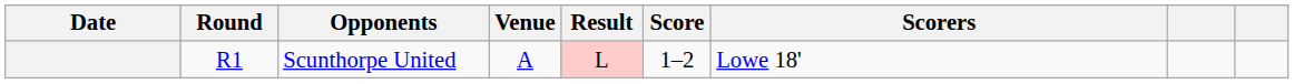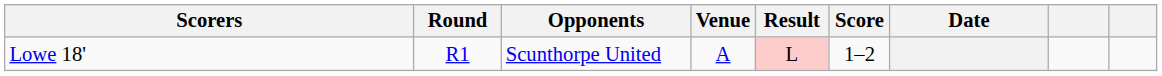columns swapped: Date <-> Scorers
